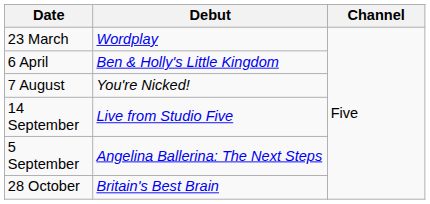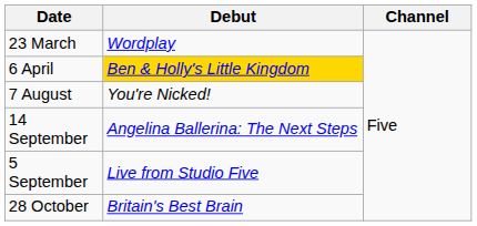6 April | Debut: no background -> gold background
14 September | Debut: Live from Studio Five -> Angelina Ballerina: The Next Steps
5 September | Debut: Angelina Ballerina: The Next Steps -> Live from Studio Five
